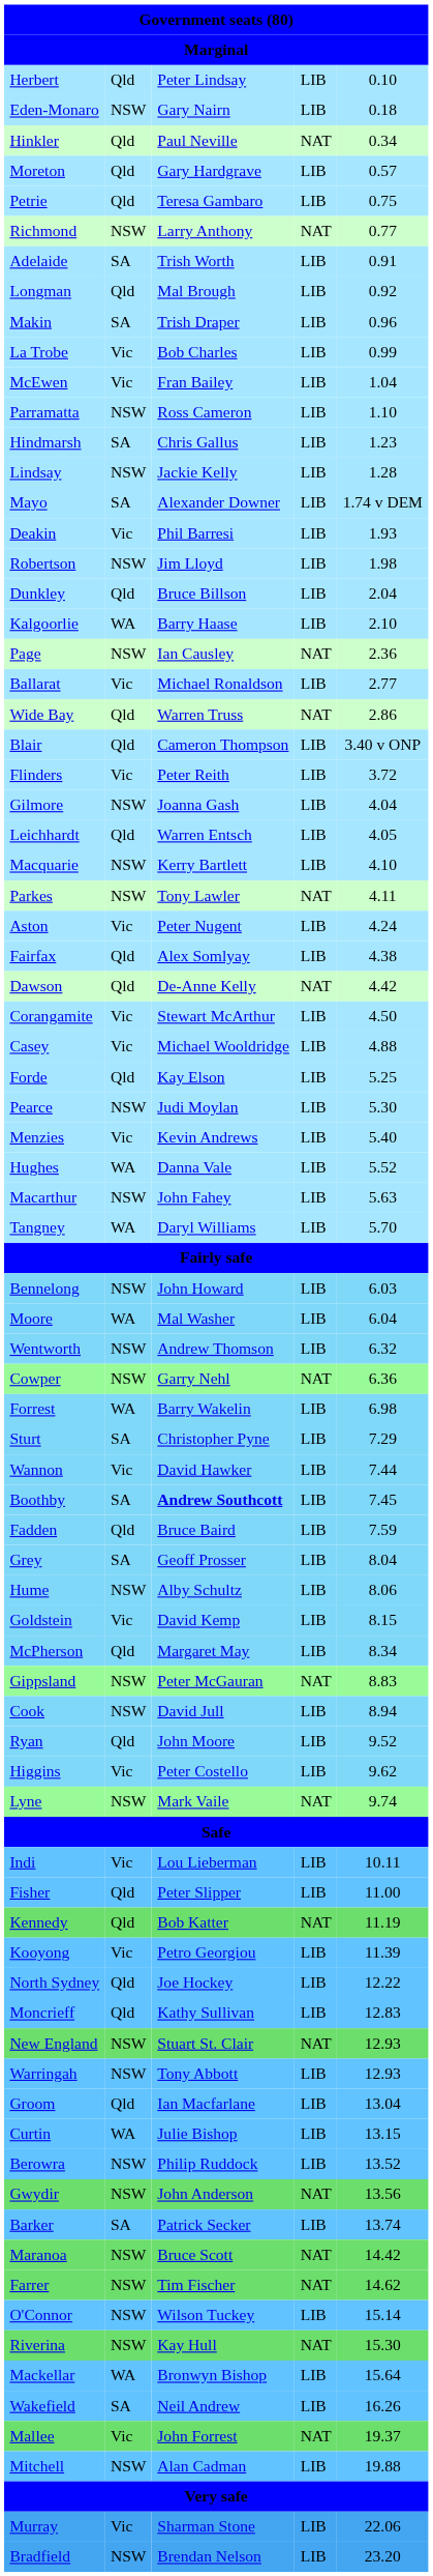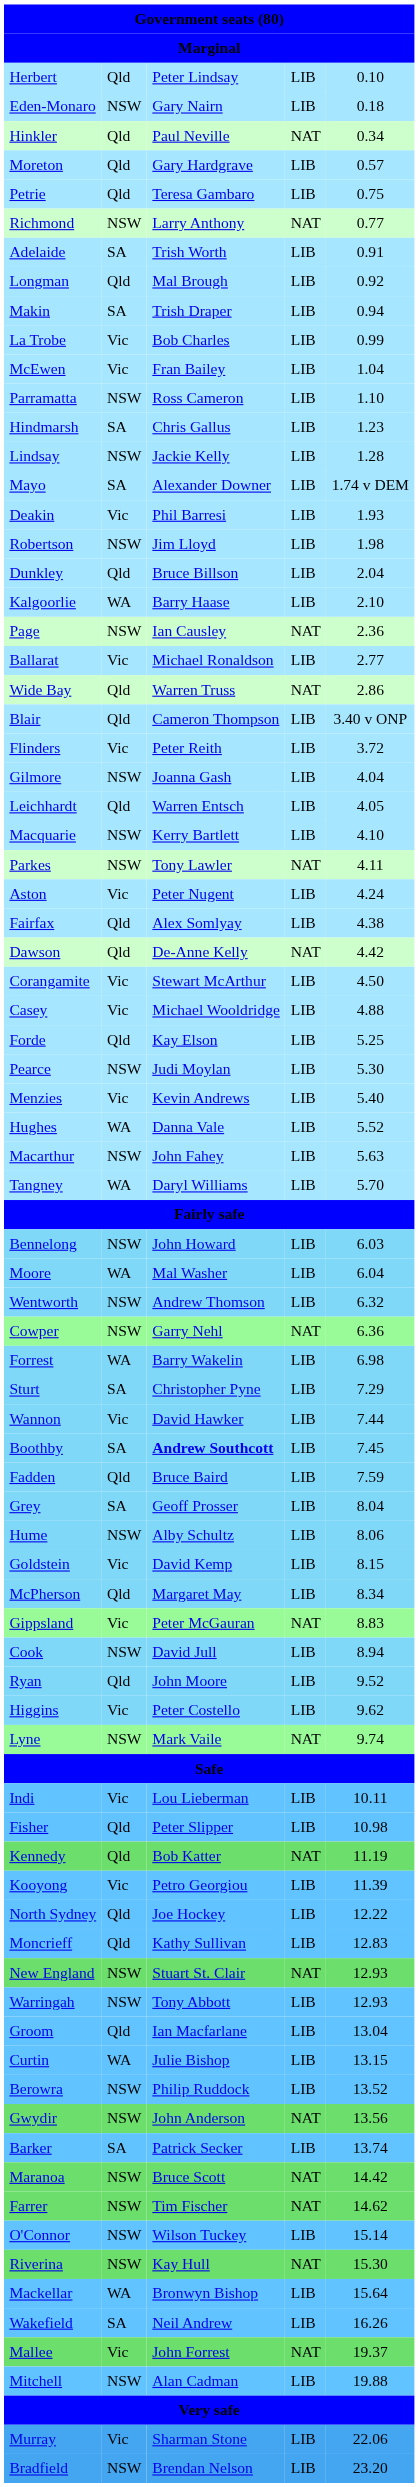Makin | column 5: 0.96 -> 0.94
Gippsland | column 2: NSW -> Vic
Fisher | column 5: 11.00 -> 10.98
